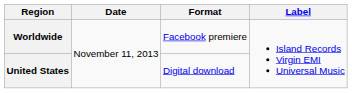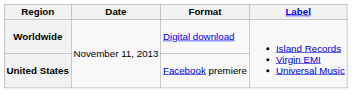Worldwide | Format: Facebook premiere -> Digital download
United States | Format: Digital download -> Facebook premiere
